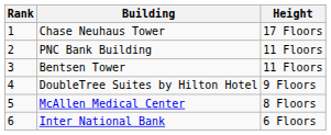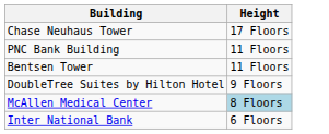- column: Rank | 1 | 2 | 3 | 4 | 5 | 6
McAllen Medical Center | Height: no background -> lightblue background
